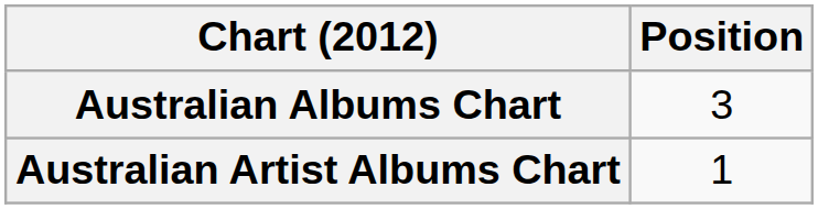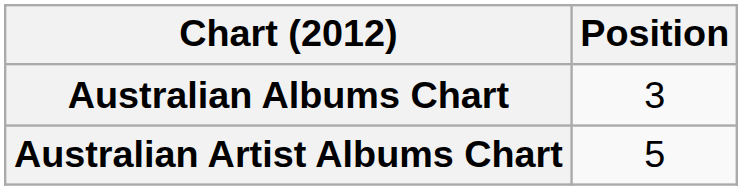Australian Artist Albums Chart | Position: 1 -> 5
